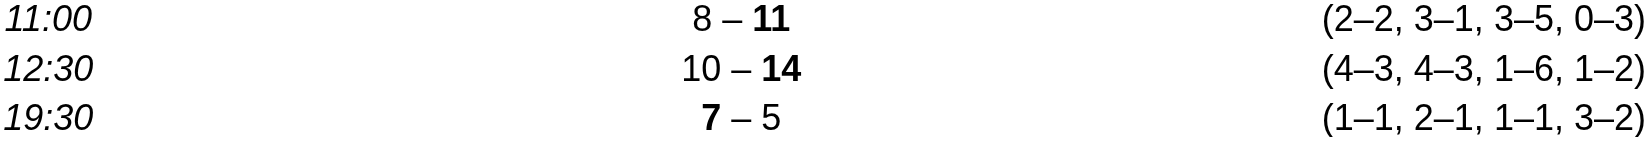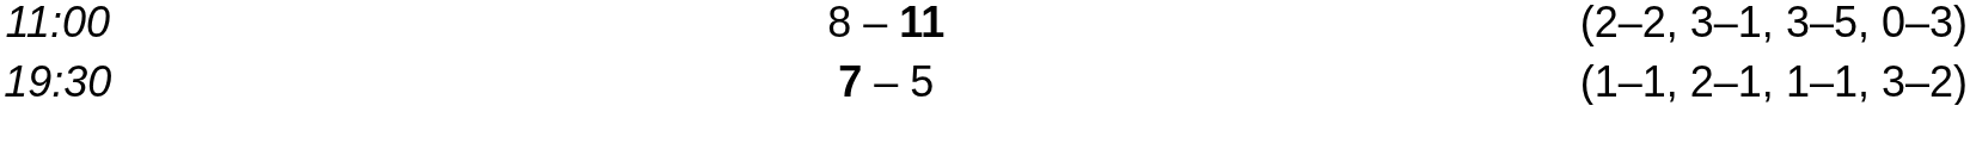- row: 12:30 | 10 – 14 | (4–3, 4–3, 1–6, 1–2)
